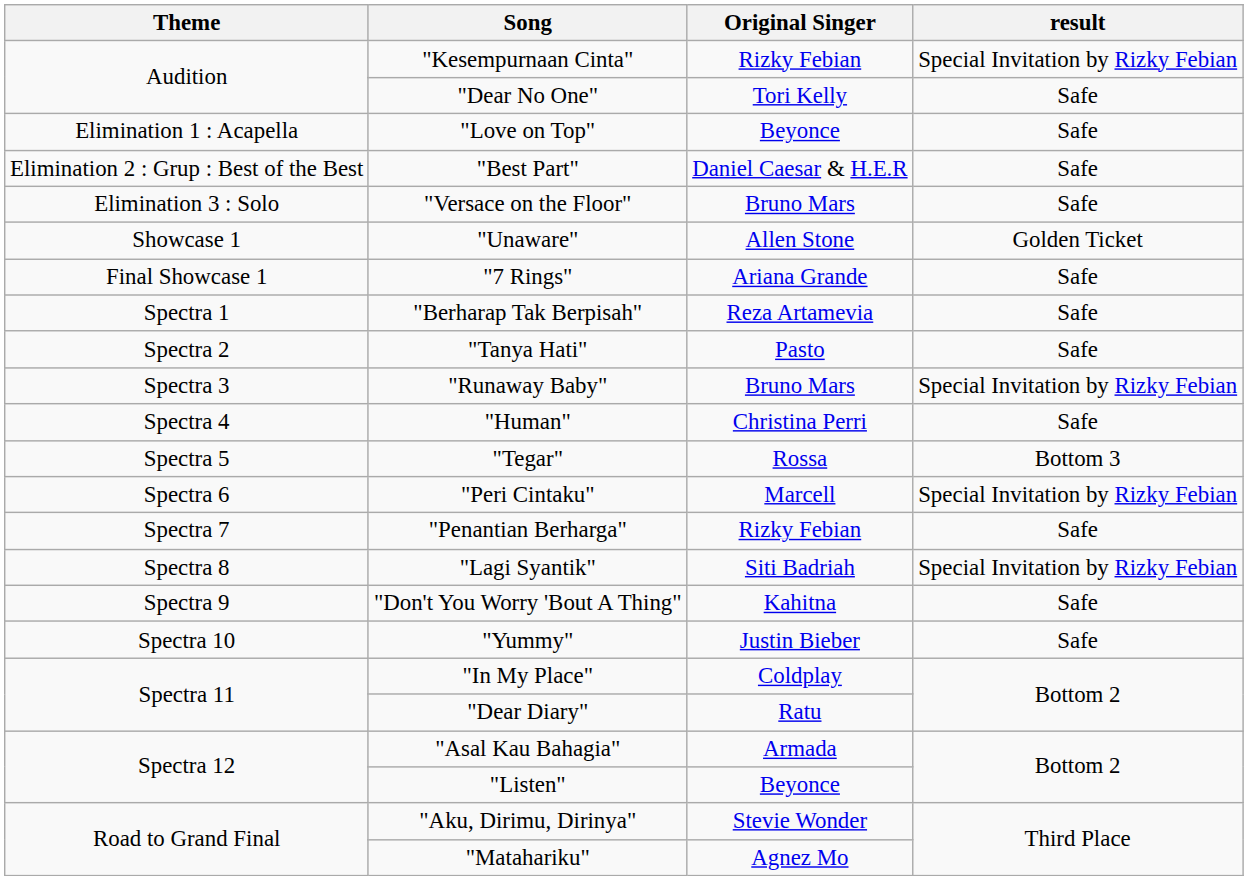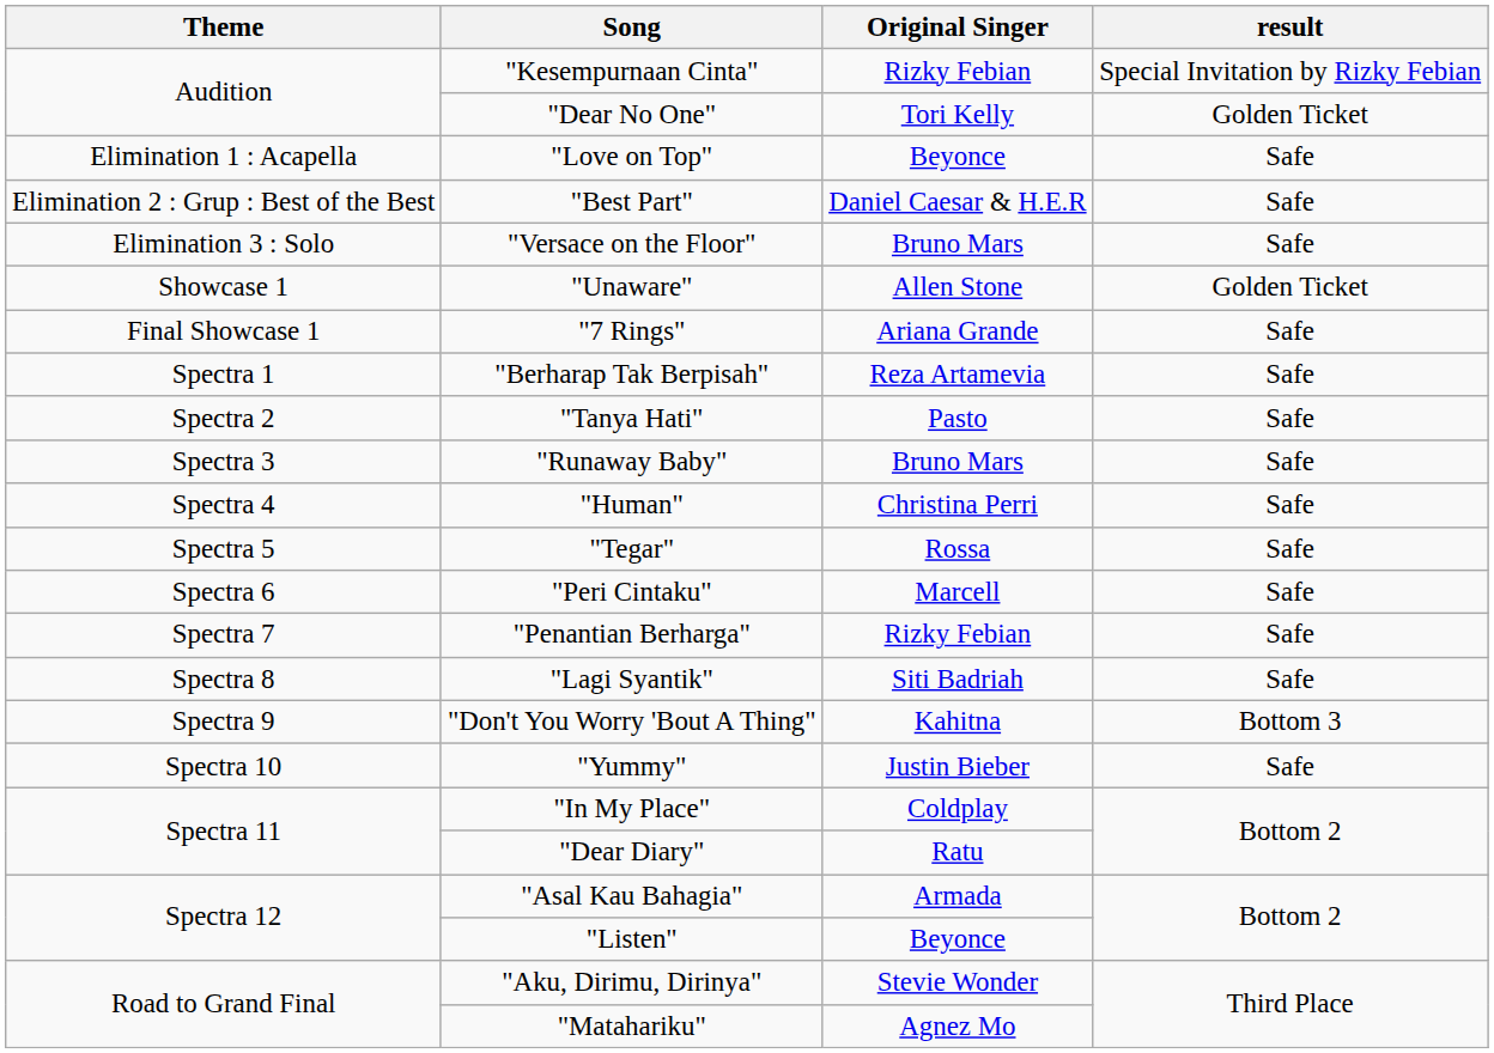"Dear No One" | result: Safe -> Golden Ticket
"Runaway Baby" | result: Special Invitation by Rizky Febian -> Safe
"Tegar" | result: Bottom 3 -> Safe
"Peri Cintaku" | result: Special Invitation by Rizky Febian -> Safe
"Lagi Syantik" | result: Special Invitation by Rizky Febian -> Safe
"Don't You Worry 'Bout A Thing" | result: Safe -> Bottom 3
